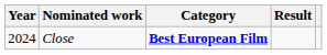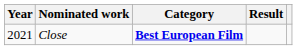Close | Year: 2024 -> 2021
